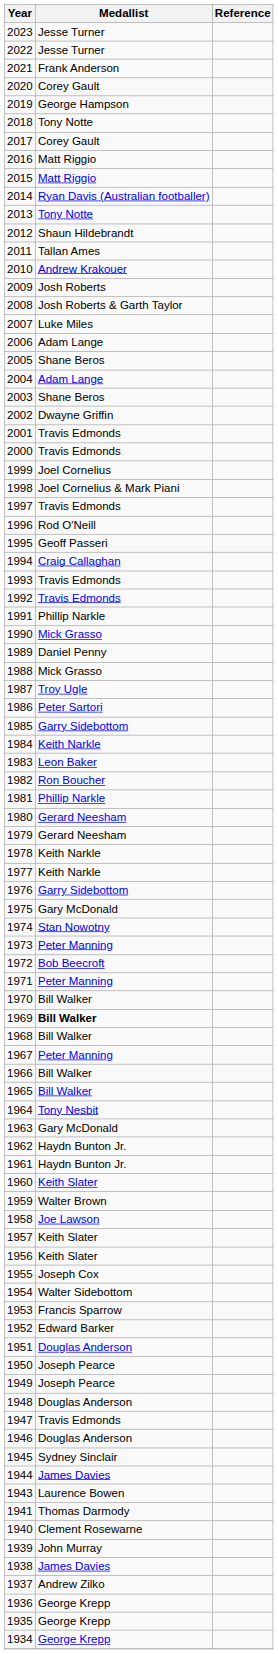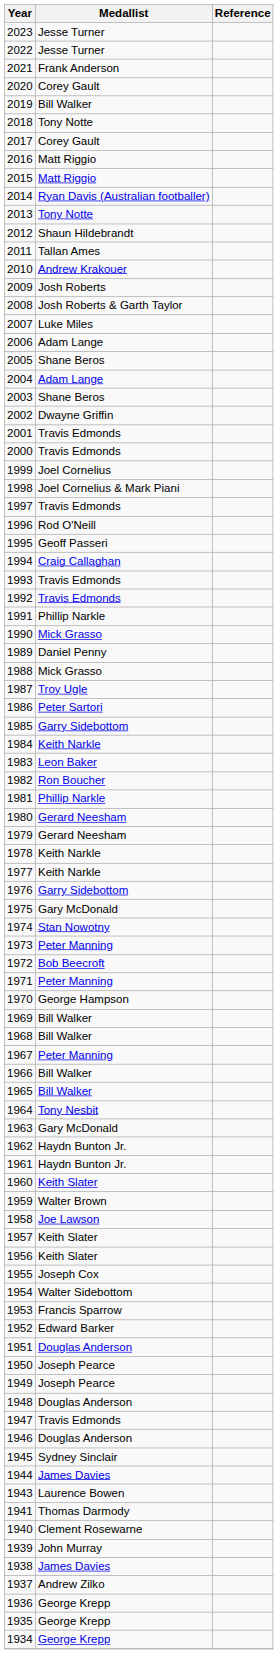2019 | Medallist: George Hampson -> Bill Walker
1970 | Medallist: Bill Walker -> George Hampson
1969 | Medallist: bold -> normal
